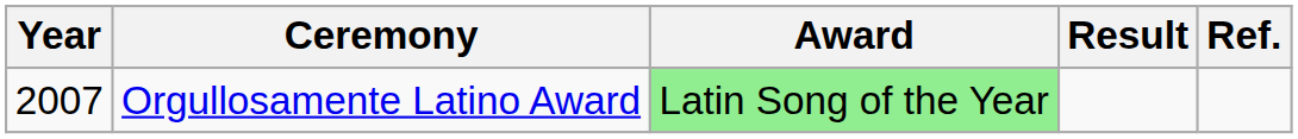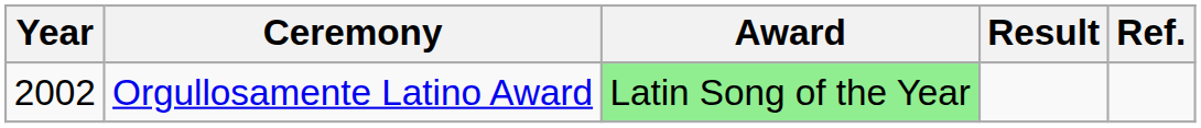Orgullosamente Latino Award | Year: 2007 -> 2002
